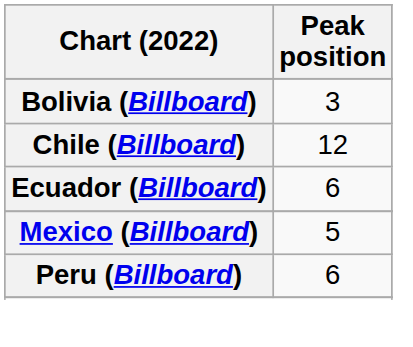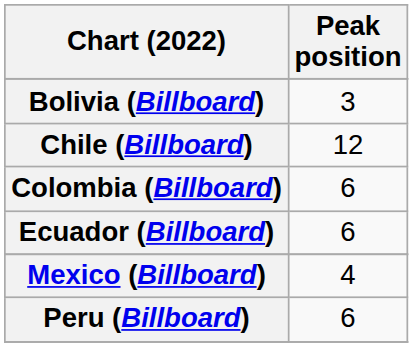+ row: Colombia (Billboard) | 6
Mexico (Billboard) | Peak position: 5 -> 4
